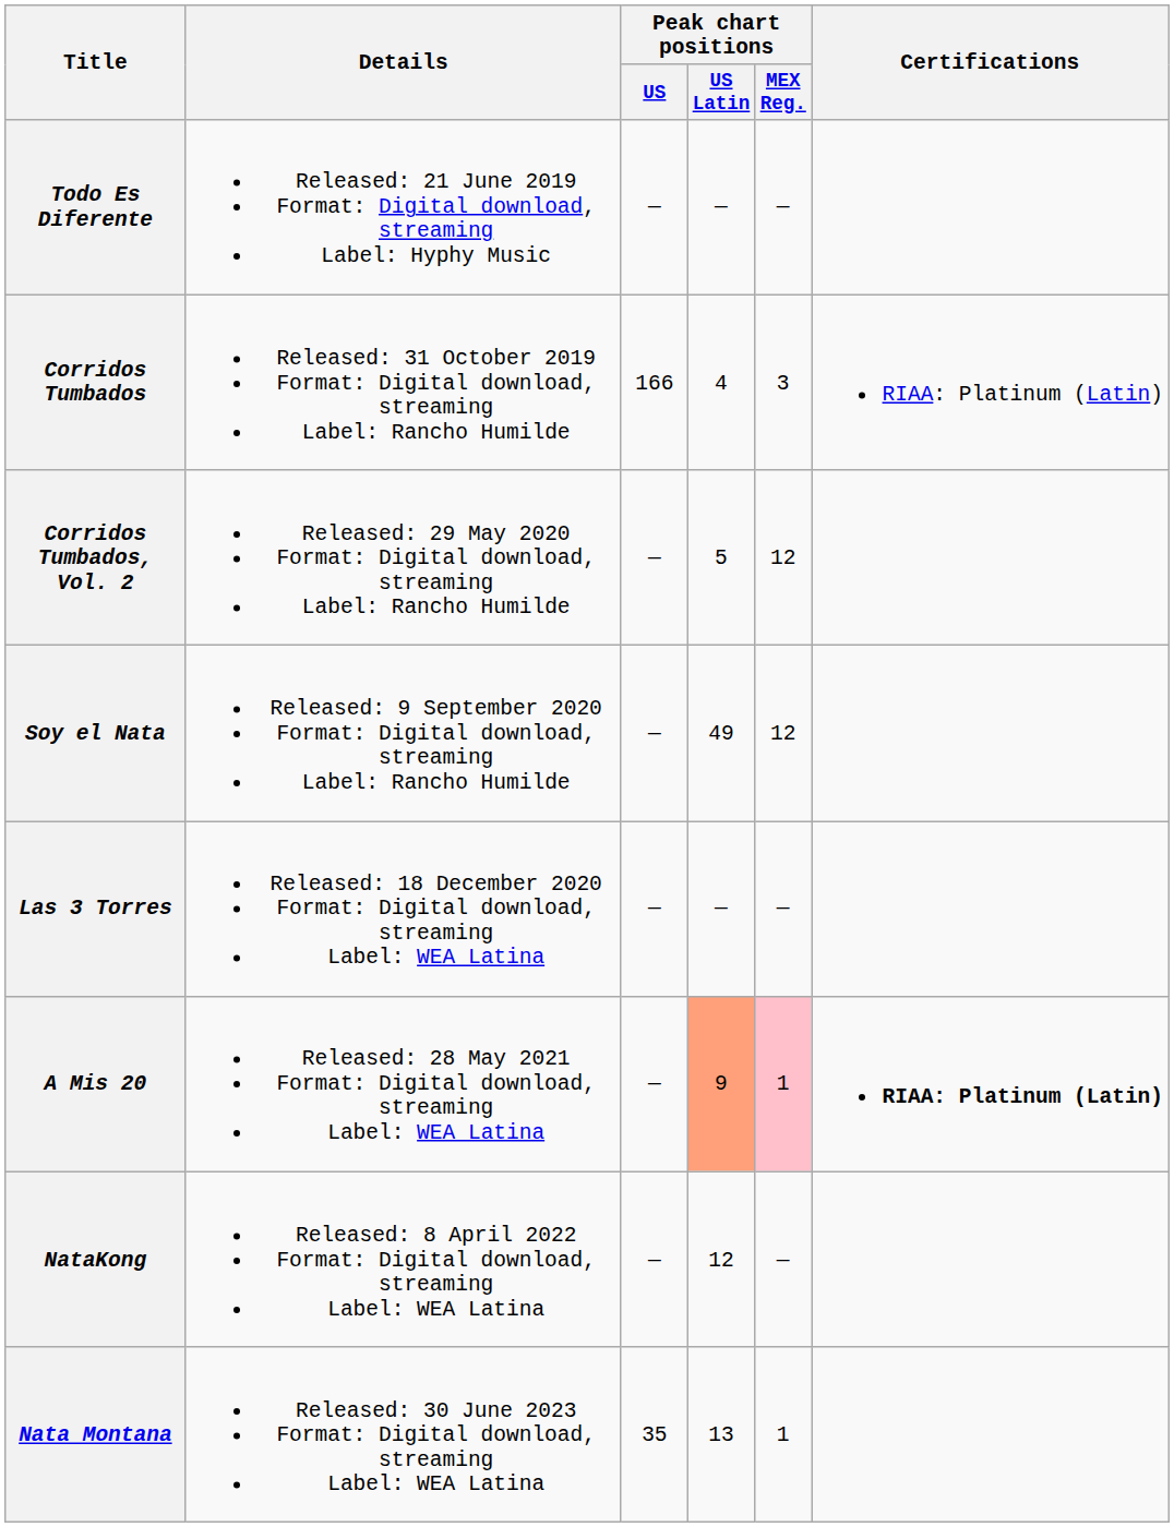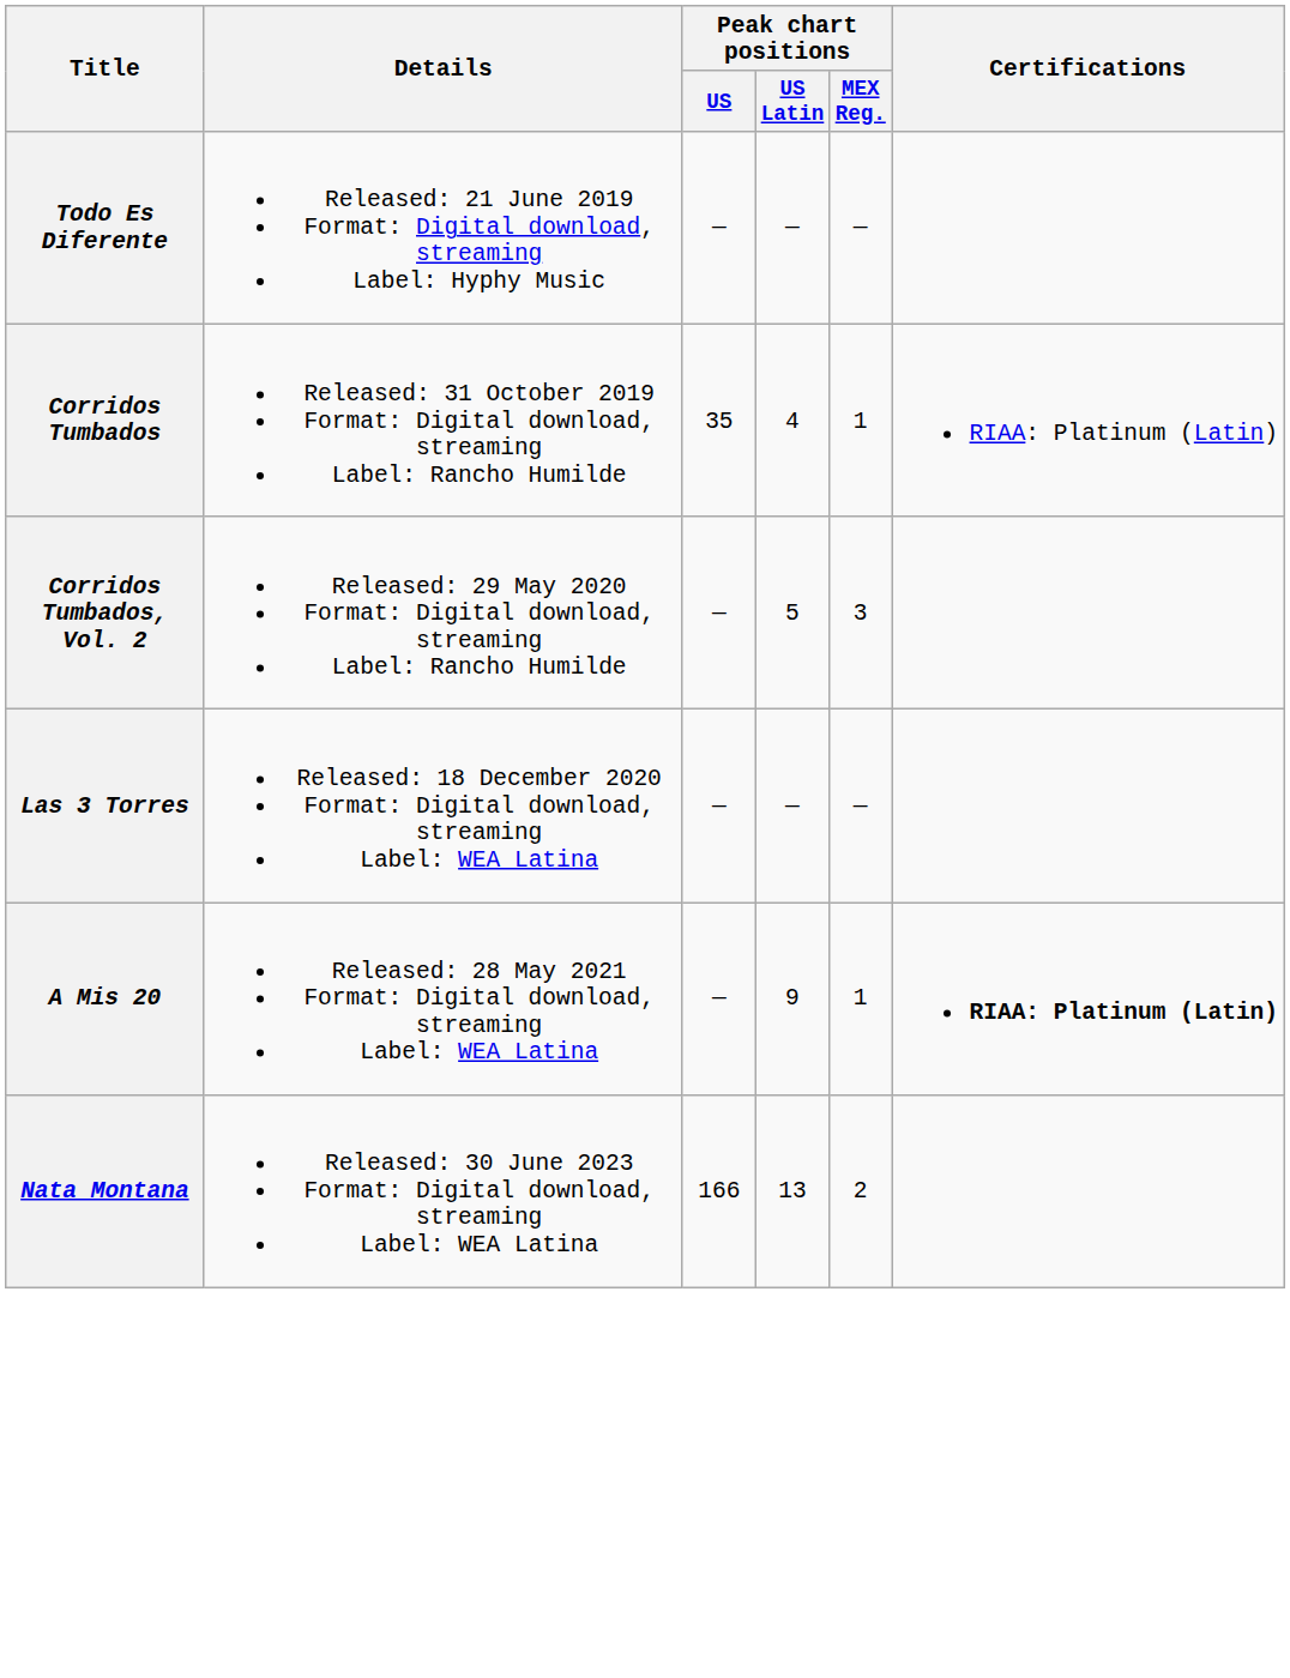Corridos Tumbados | Peak chart positions / US: 166 -> 35
Corridos Tumbados | Peak chart positions / MEX Reg.: 3 -> 1
Corridos Tumbados, Vol. 2 | Peak chart positions / MEX Reg.: 12 -> 3
- row: Soy el Nata | Released: 9 September 2020 Format: Digital download, streaming Label: Rancho Humilde | — | 49 | 12
A Mis 20 | Peak chart positions / US Latin: lightsalmon background -> no background
A Mis 20 | Peak chart positions / MEX Reg.: pink background -> no background
- row: NataKong | Released: 8 April 2022 Format: Digital download, streaming Label: WEA Latina | — | 12 | —
Nata Montana | Peak chart positions / US: 35 -> 166
Nata Montana | Peak chart positions / MEX Reg.: 1 -> 2
